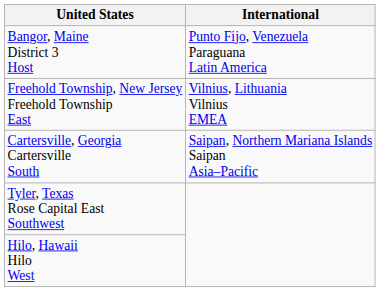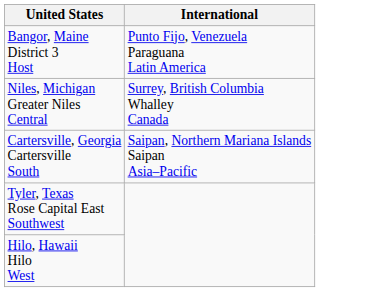+ row: Niles, Michigan Greater Niles Central | Surrey, British Columbia Whalley Canada
- row: Freehold Township, New Jersey Freehold Township East | Vilnius, Lithuania Vilnius EMEA
